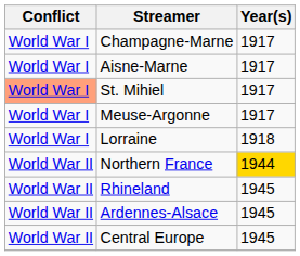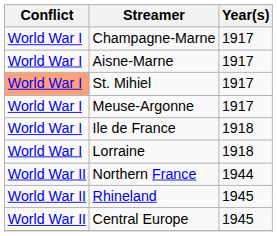+ row: World War I | Ile de France | 1918
Northern France | Year(s): gold background -> no background
- row: World War II | Ardennes-Alsace | 1945
